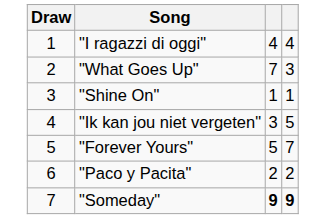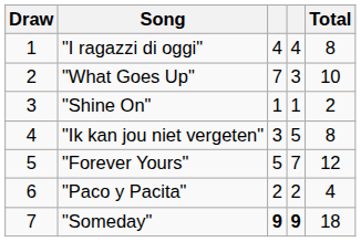+ column: Total | 8 | 10 | 2 | 8 | 12 | 4 | 18
